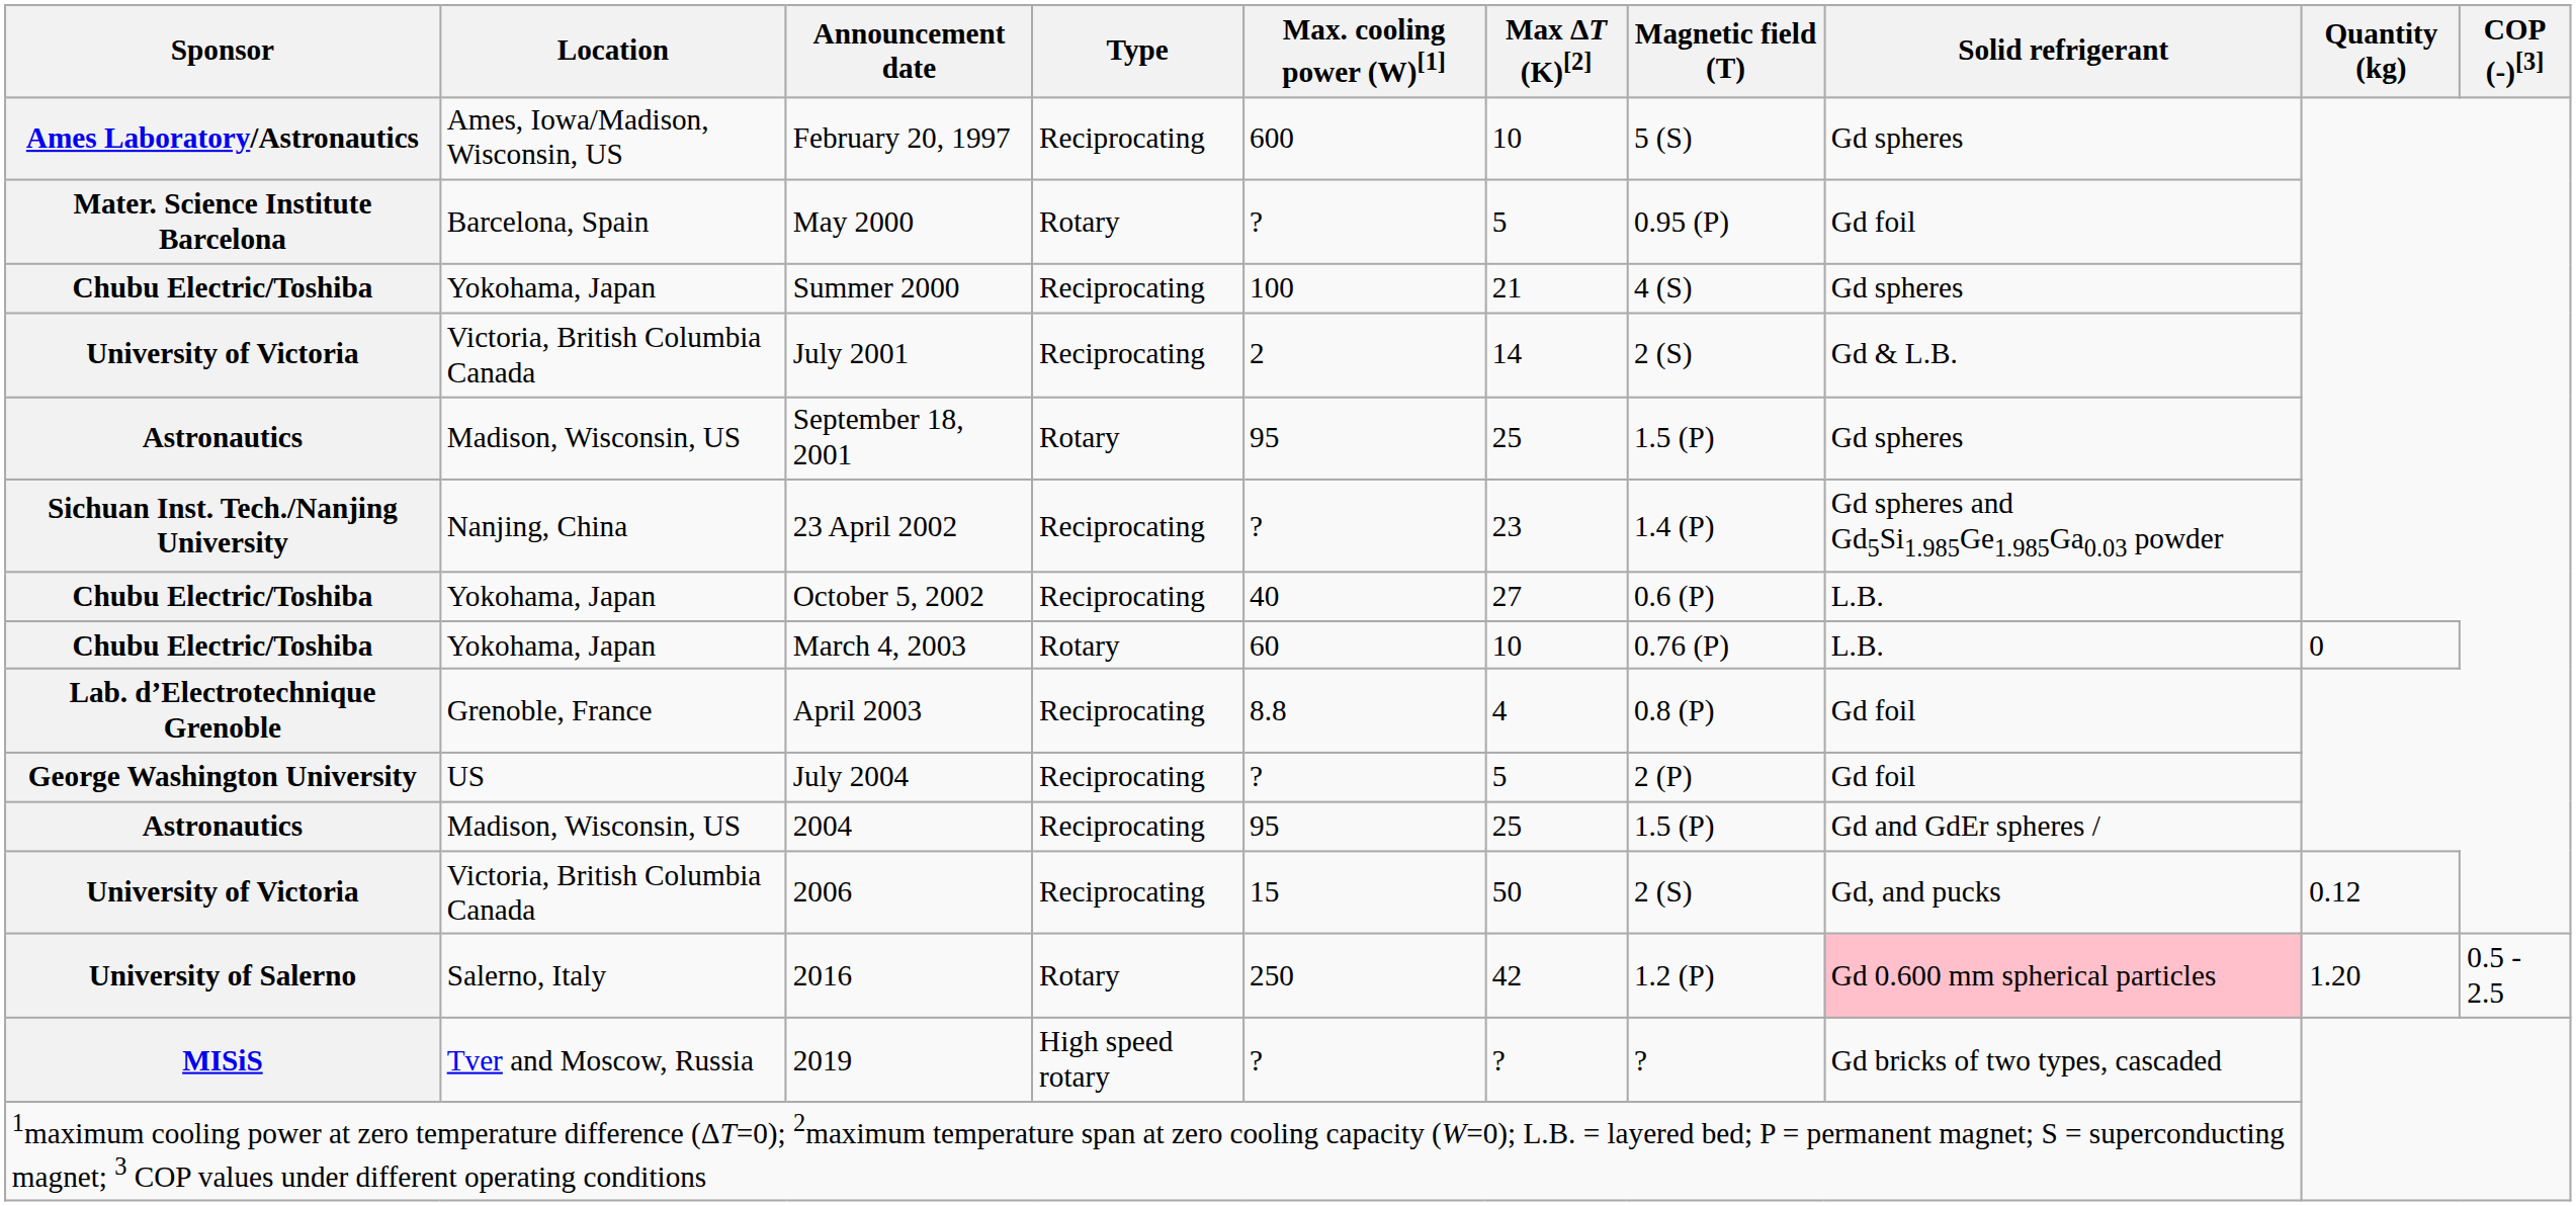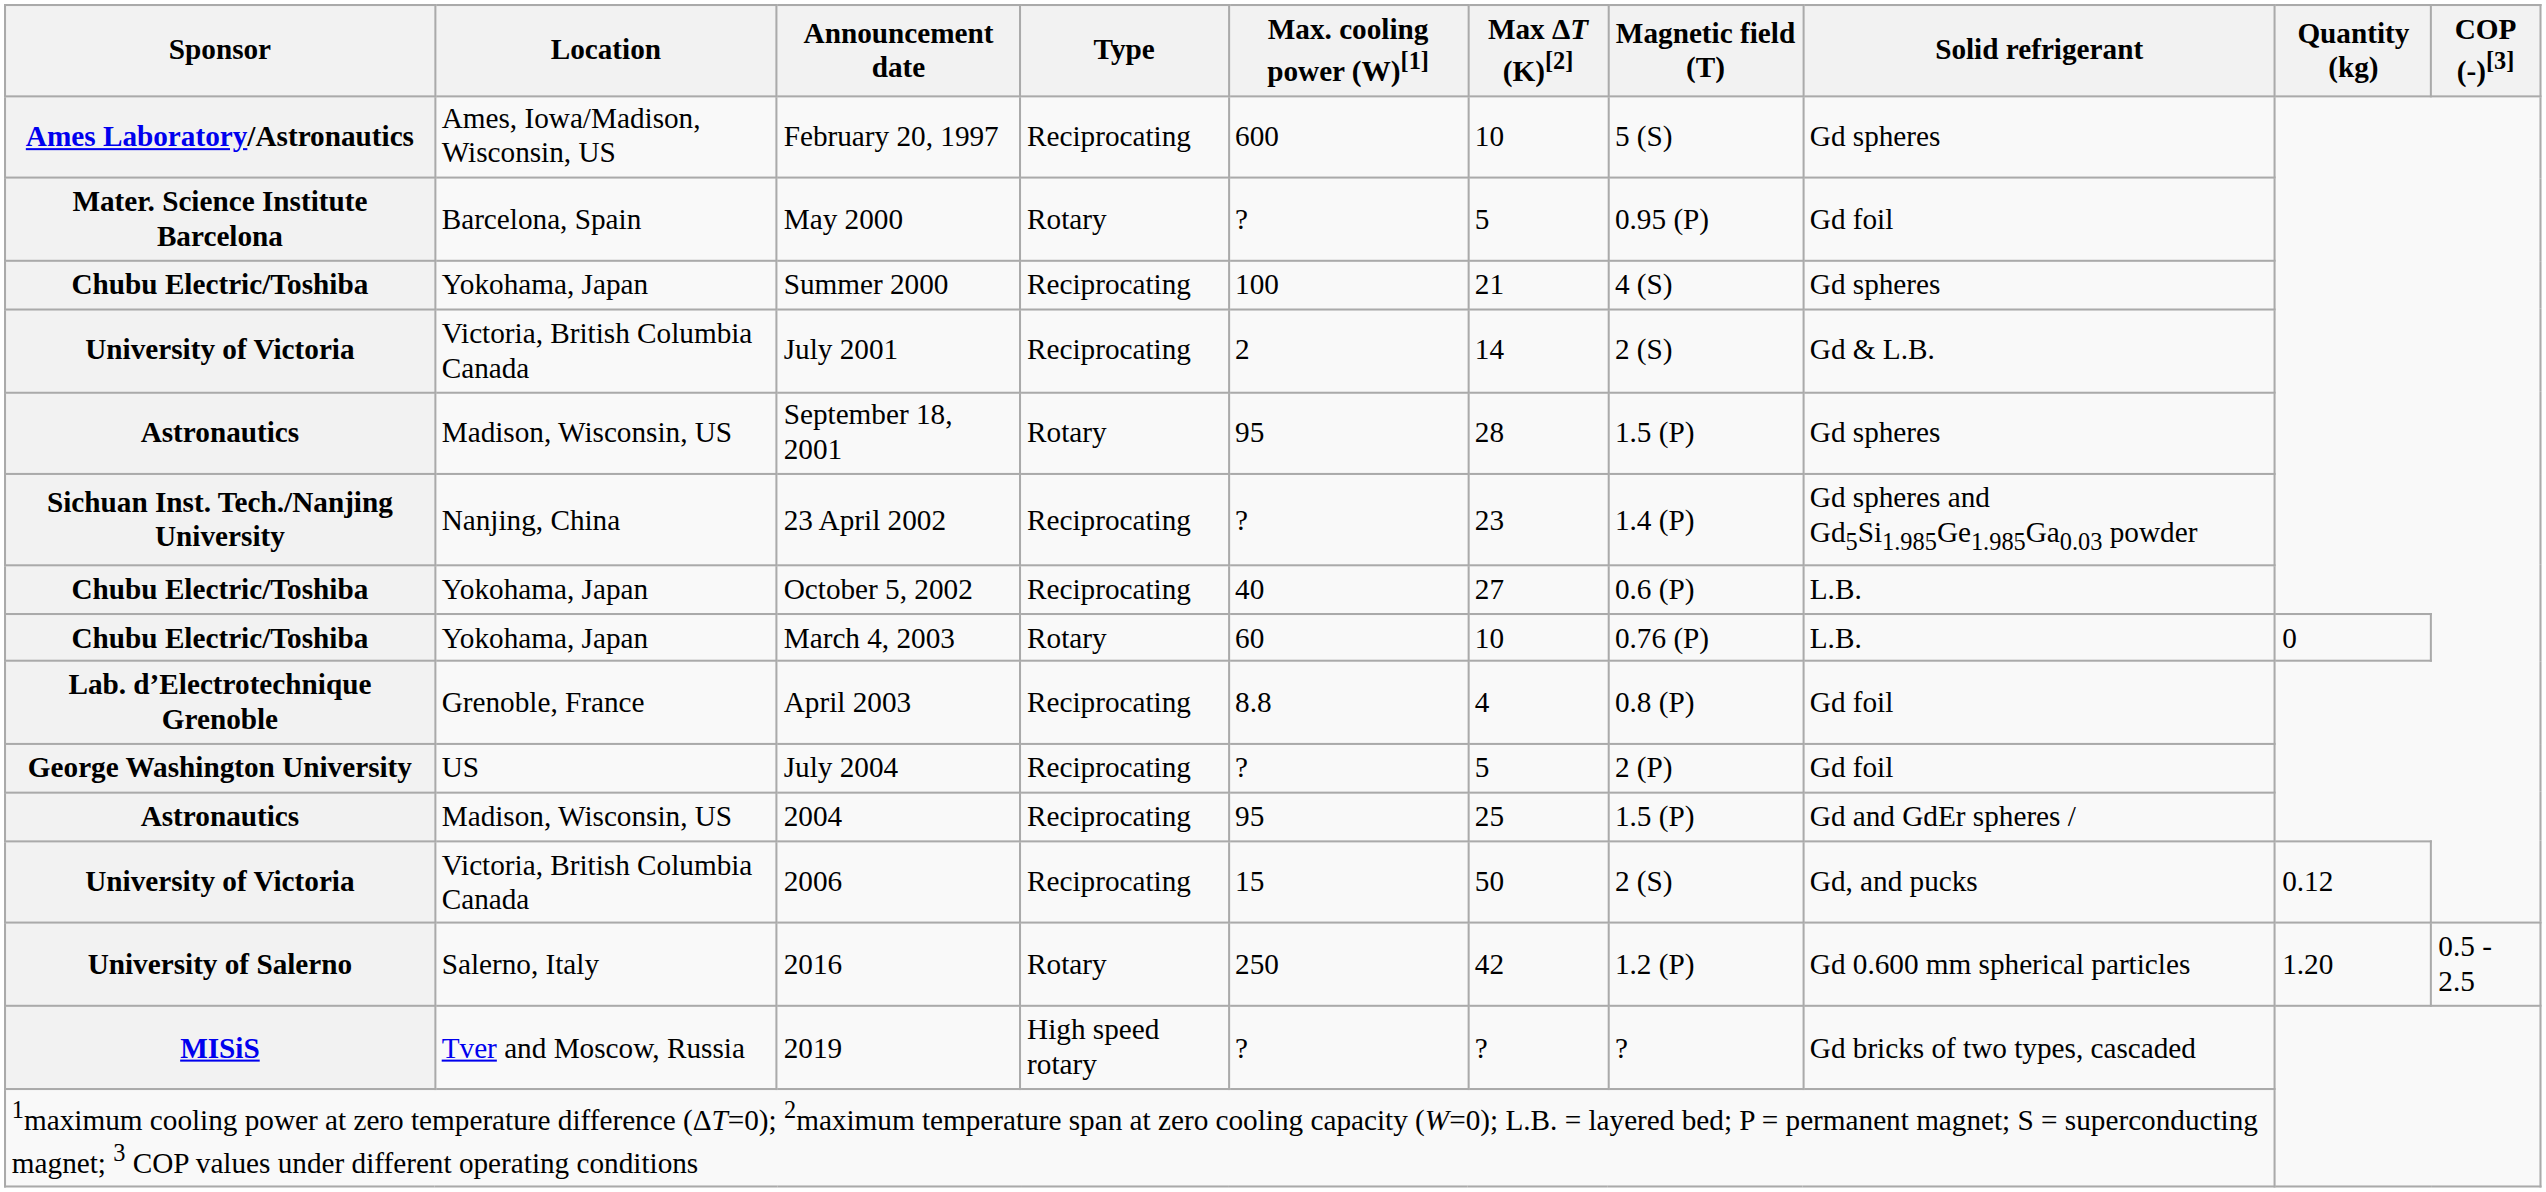September 18, 2001 | Max ΔT (K)[2]: 25 -> 28
2016 | Solid refrigerant: pink background -> no background
